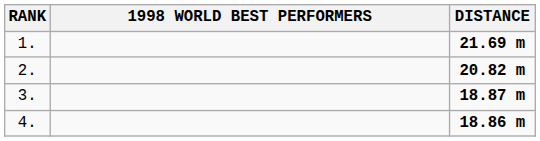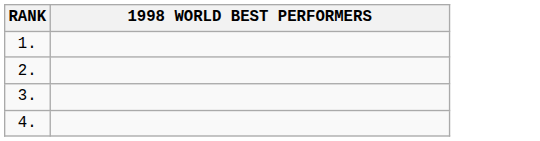- column: DISTANCE | 21.69 m | 20.82 m | 18.87 m | 18.86 m
